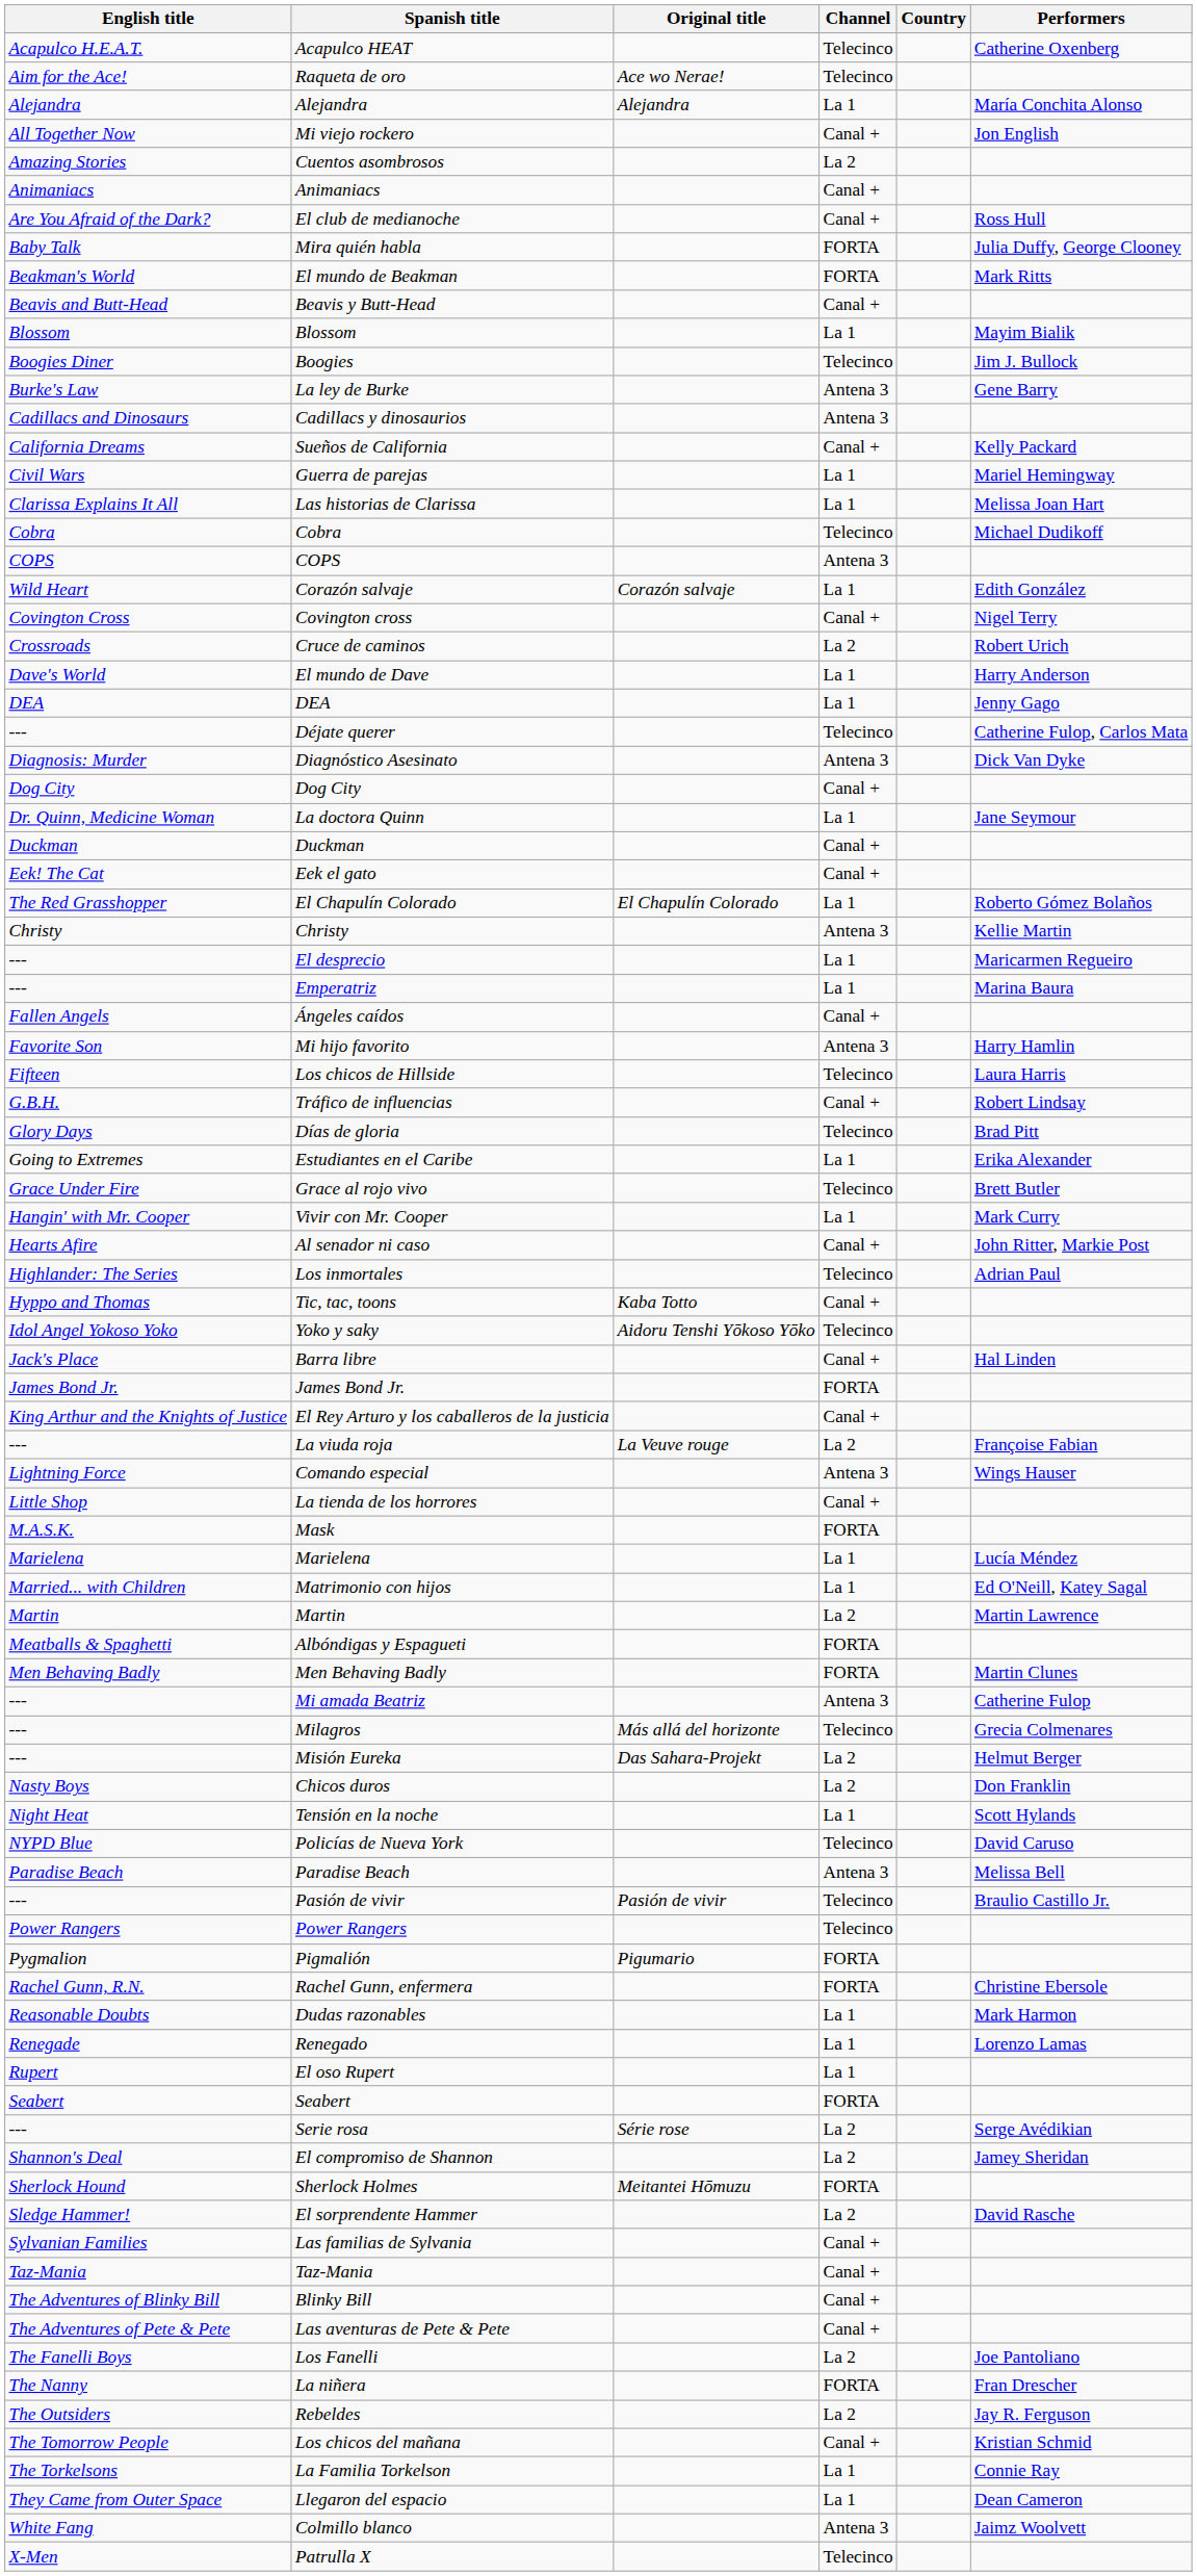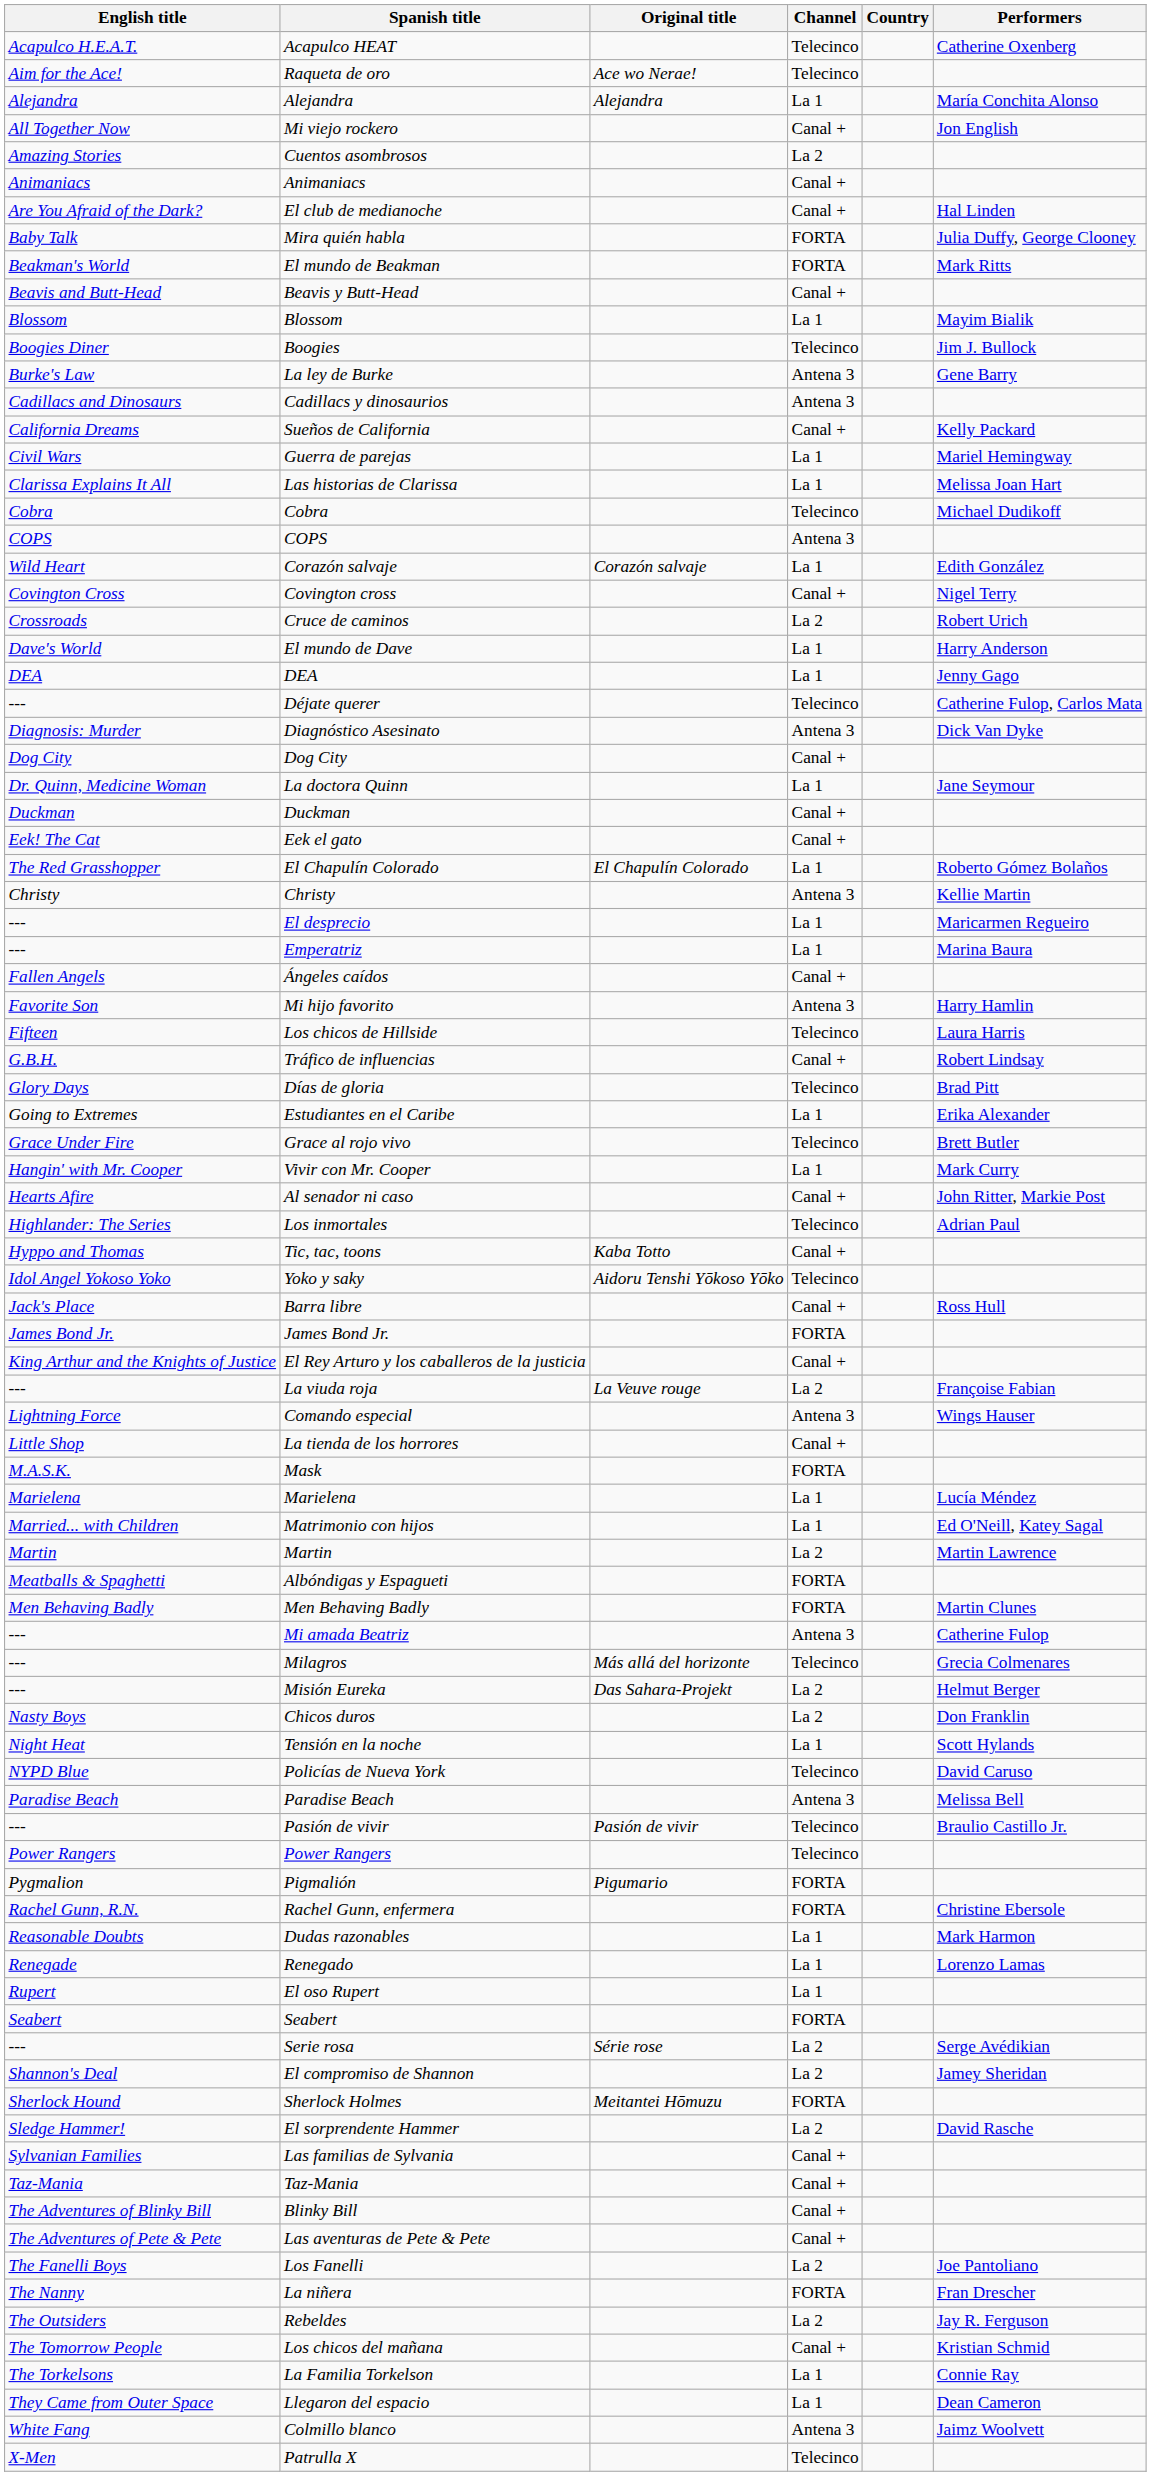El club de medianoche | Performers: Ross Hull -> Hal Linden
Barra libre | Performers: Hal Linden -> Ross Hull
